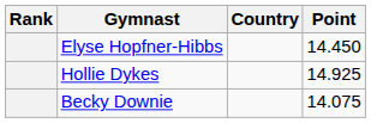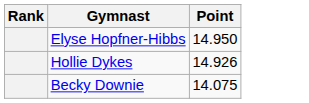- column: Country
Elyse Hopfner-Hibbs | Point: 14.450 -> 14.950
Hollie Dykes | Point: 14.925 -> 14.926
